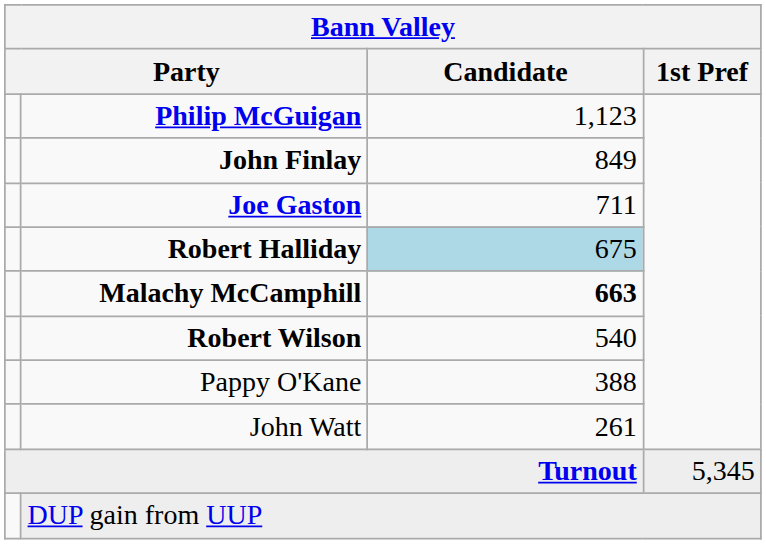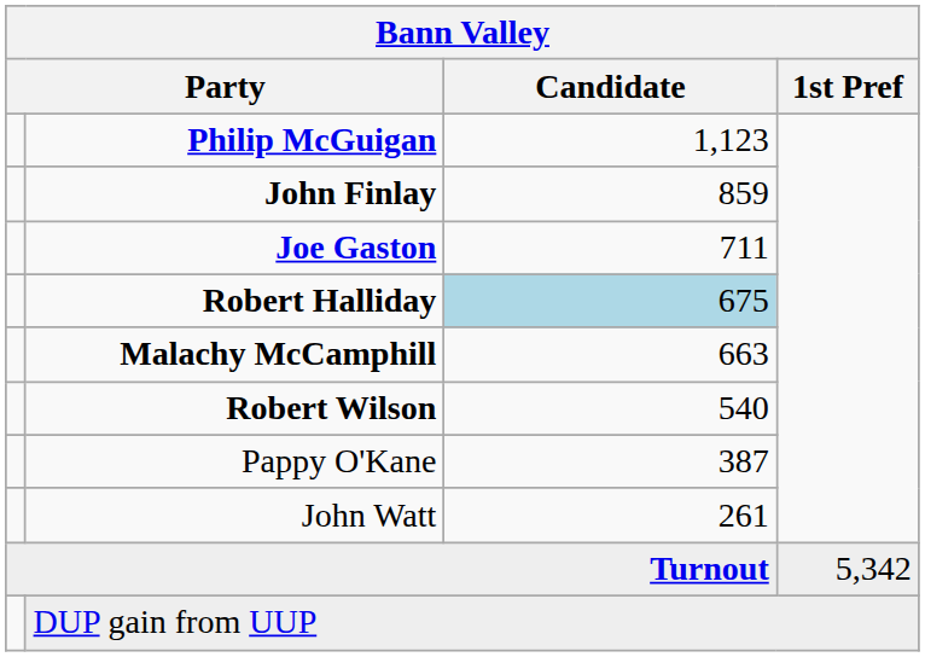John Finlay | Candidate: 849 -> 859
Malachy McCamphill | Candidate: bold -> normal
Pappy O'Kane | Candidate: 388 -> 387
Turnout | 1st Pref: 5,345 -> 5,342
